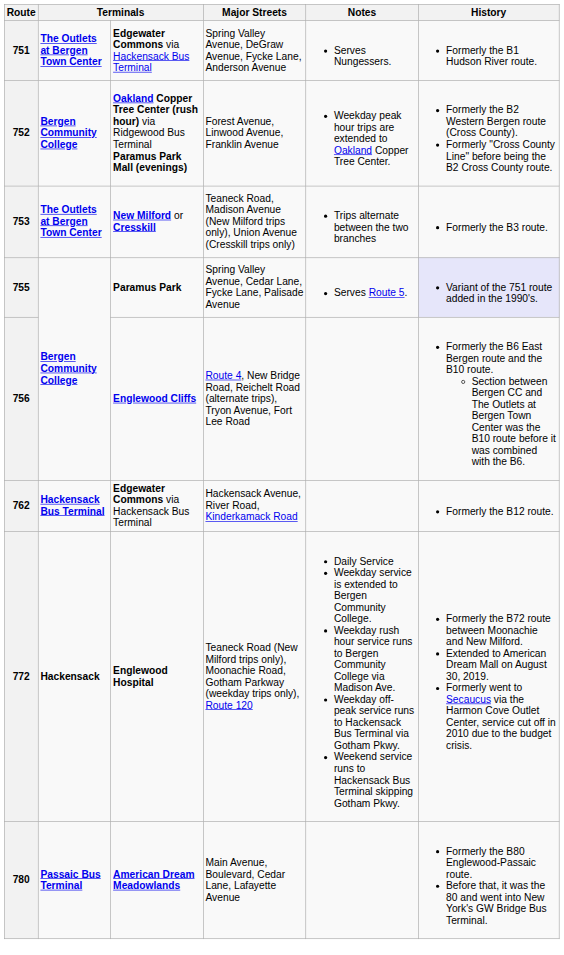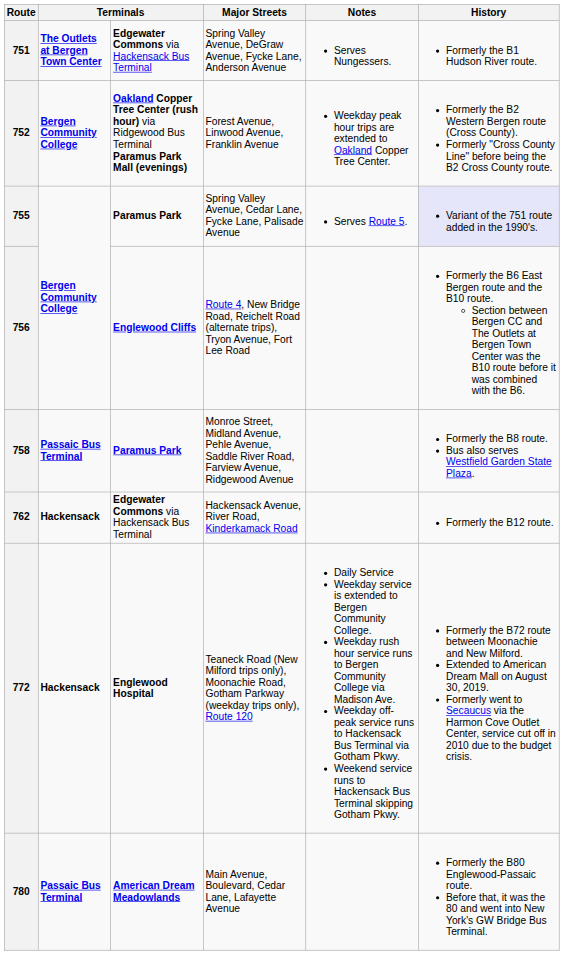- row: 753 | The Outlets at Bergen Town Center | New Milford or Cresskill | Teaneck Road, Madison Avenue (New Milford trips only), Union Avenue (Cresskill trips only) | Trips alternate between the two branches | Formerly the B3 route.
+ row: 758 | Passaic Bus Terminal | Paramus Park | Monroe Street, Midland Avenue, Pehle Avenue, Saddle River Road, Farview Avenue, Ridgewood Avenue | Formerly the B8 route. Bus also serves Westfield Garden State Plaza.
762 | column 2: Hackensack Bus Terminal -> Hackensack
